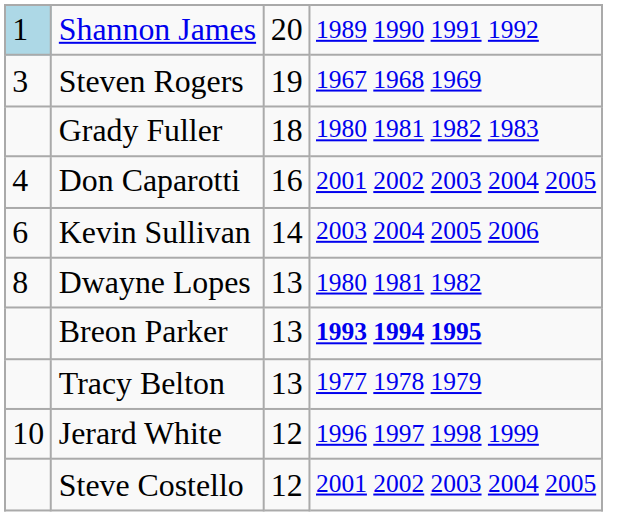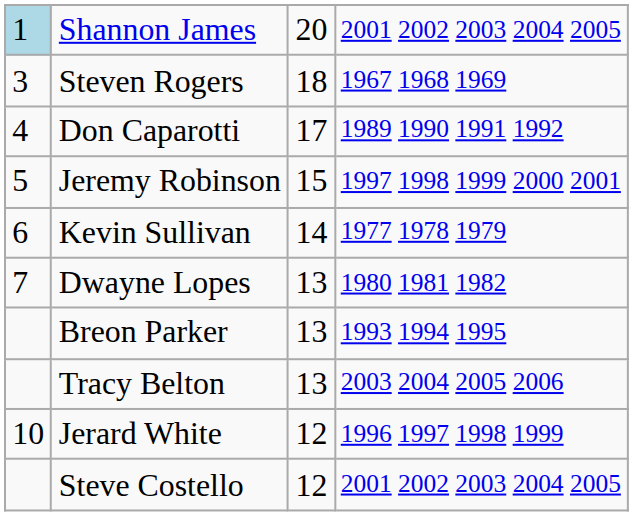Shannon James | column 4: 1989 1990 1991 1992 -> 2001 2002 2003 2004 2005
Steven Rogers | column 3: 19 -> 18
- row: Grady Fuller | 18 | 1980 1981 1982 1983
Don Caparotti | column 3: 16 -> 17
Don Caparotti | column 4: 2001 2002 2003 2004 2005 -> 1989 1990 1991 1992
+ row: 5 | Jeremy Robinson | 15 | 1997 1998 1999 2000 2001
Kevin Sullivan | column 4: 2003 2004 2005 2006 -> 1977 1978 1979
Dwayne Lopes | column 1: 8 -> 7
Breon Parker | column 4: bold -> normal
Tracy Belton | column 4: 1977 1978 1979 -> 2003 2004 2005 2006
